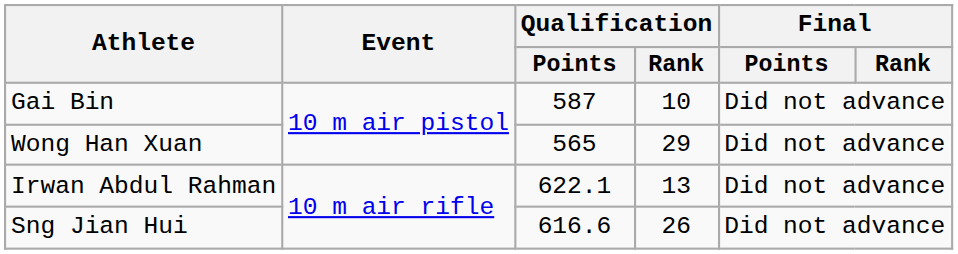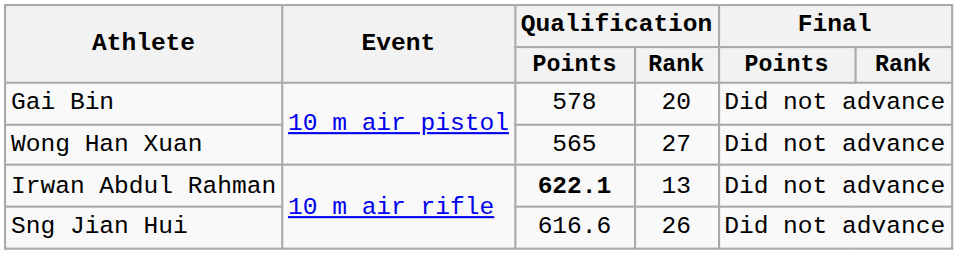Gai Bin | Qualification / Points: 587 -> 578
Gai Bin | Qualification / Rank: 10 -> 20
Wong Han Xuan | Qualification / Rank: 29 -> 27
Irwan Abdul Rahman | Qualification / Points: normal -> bold
